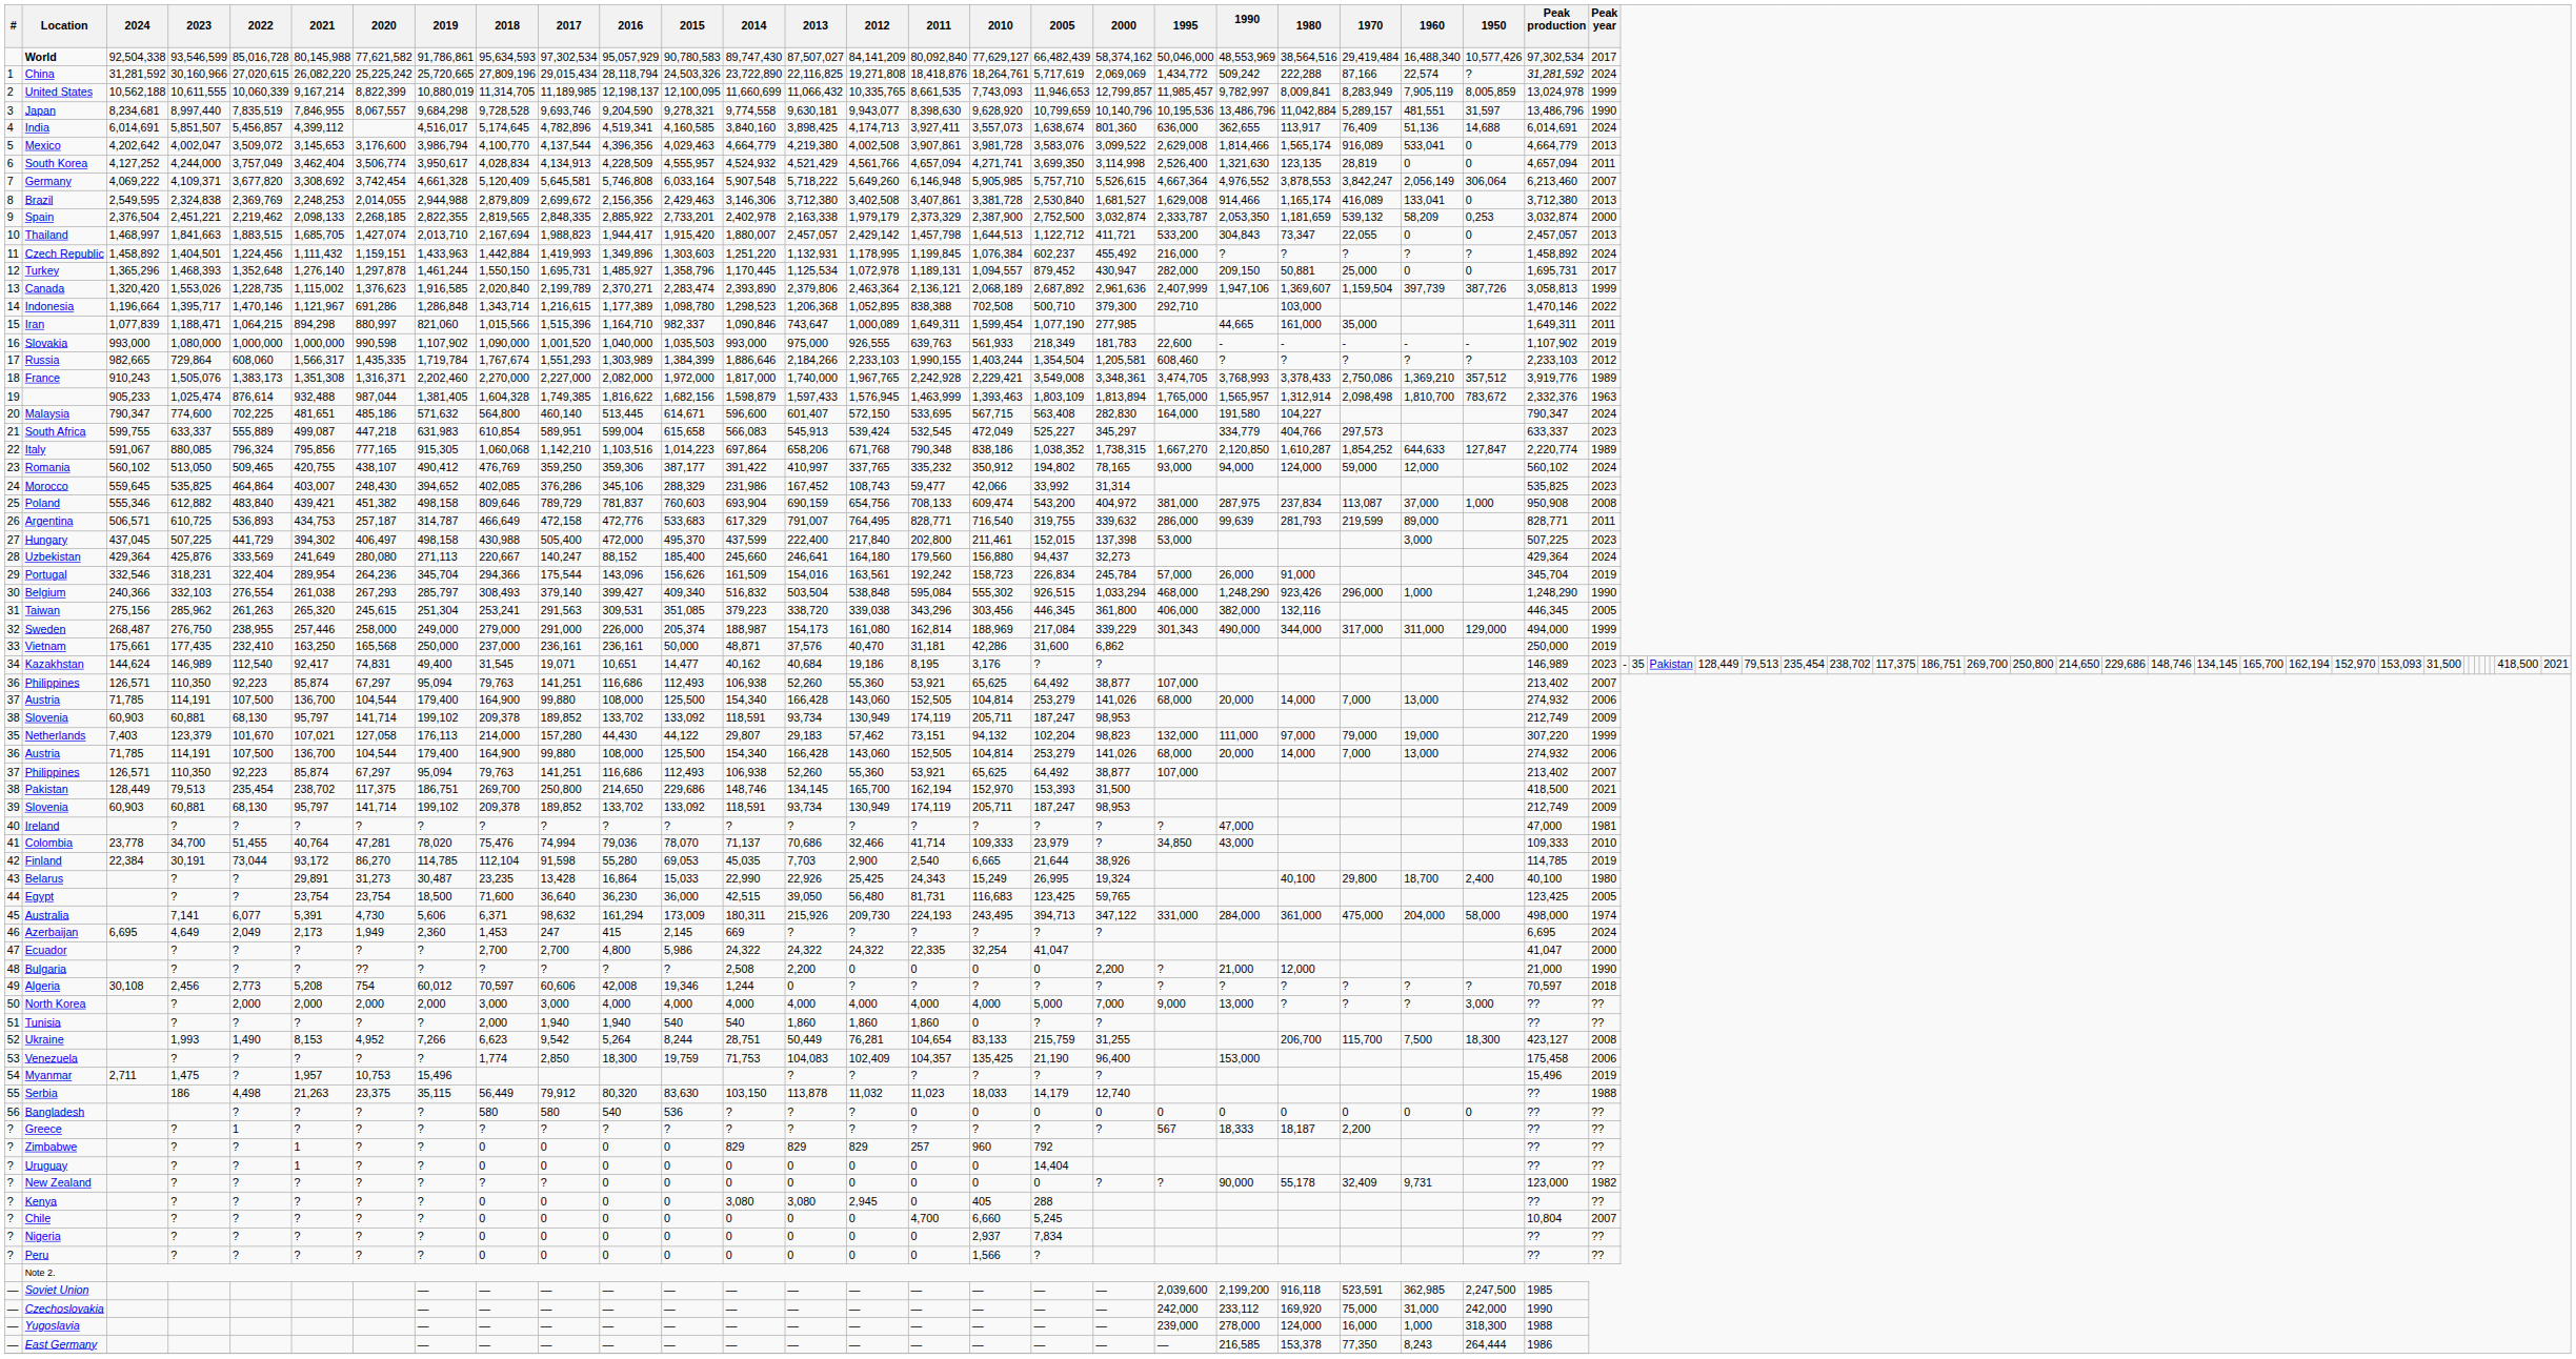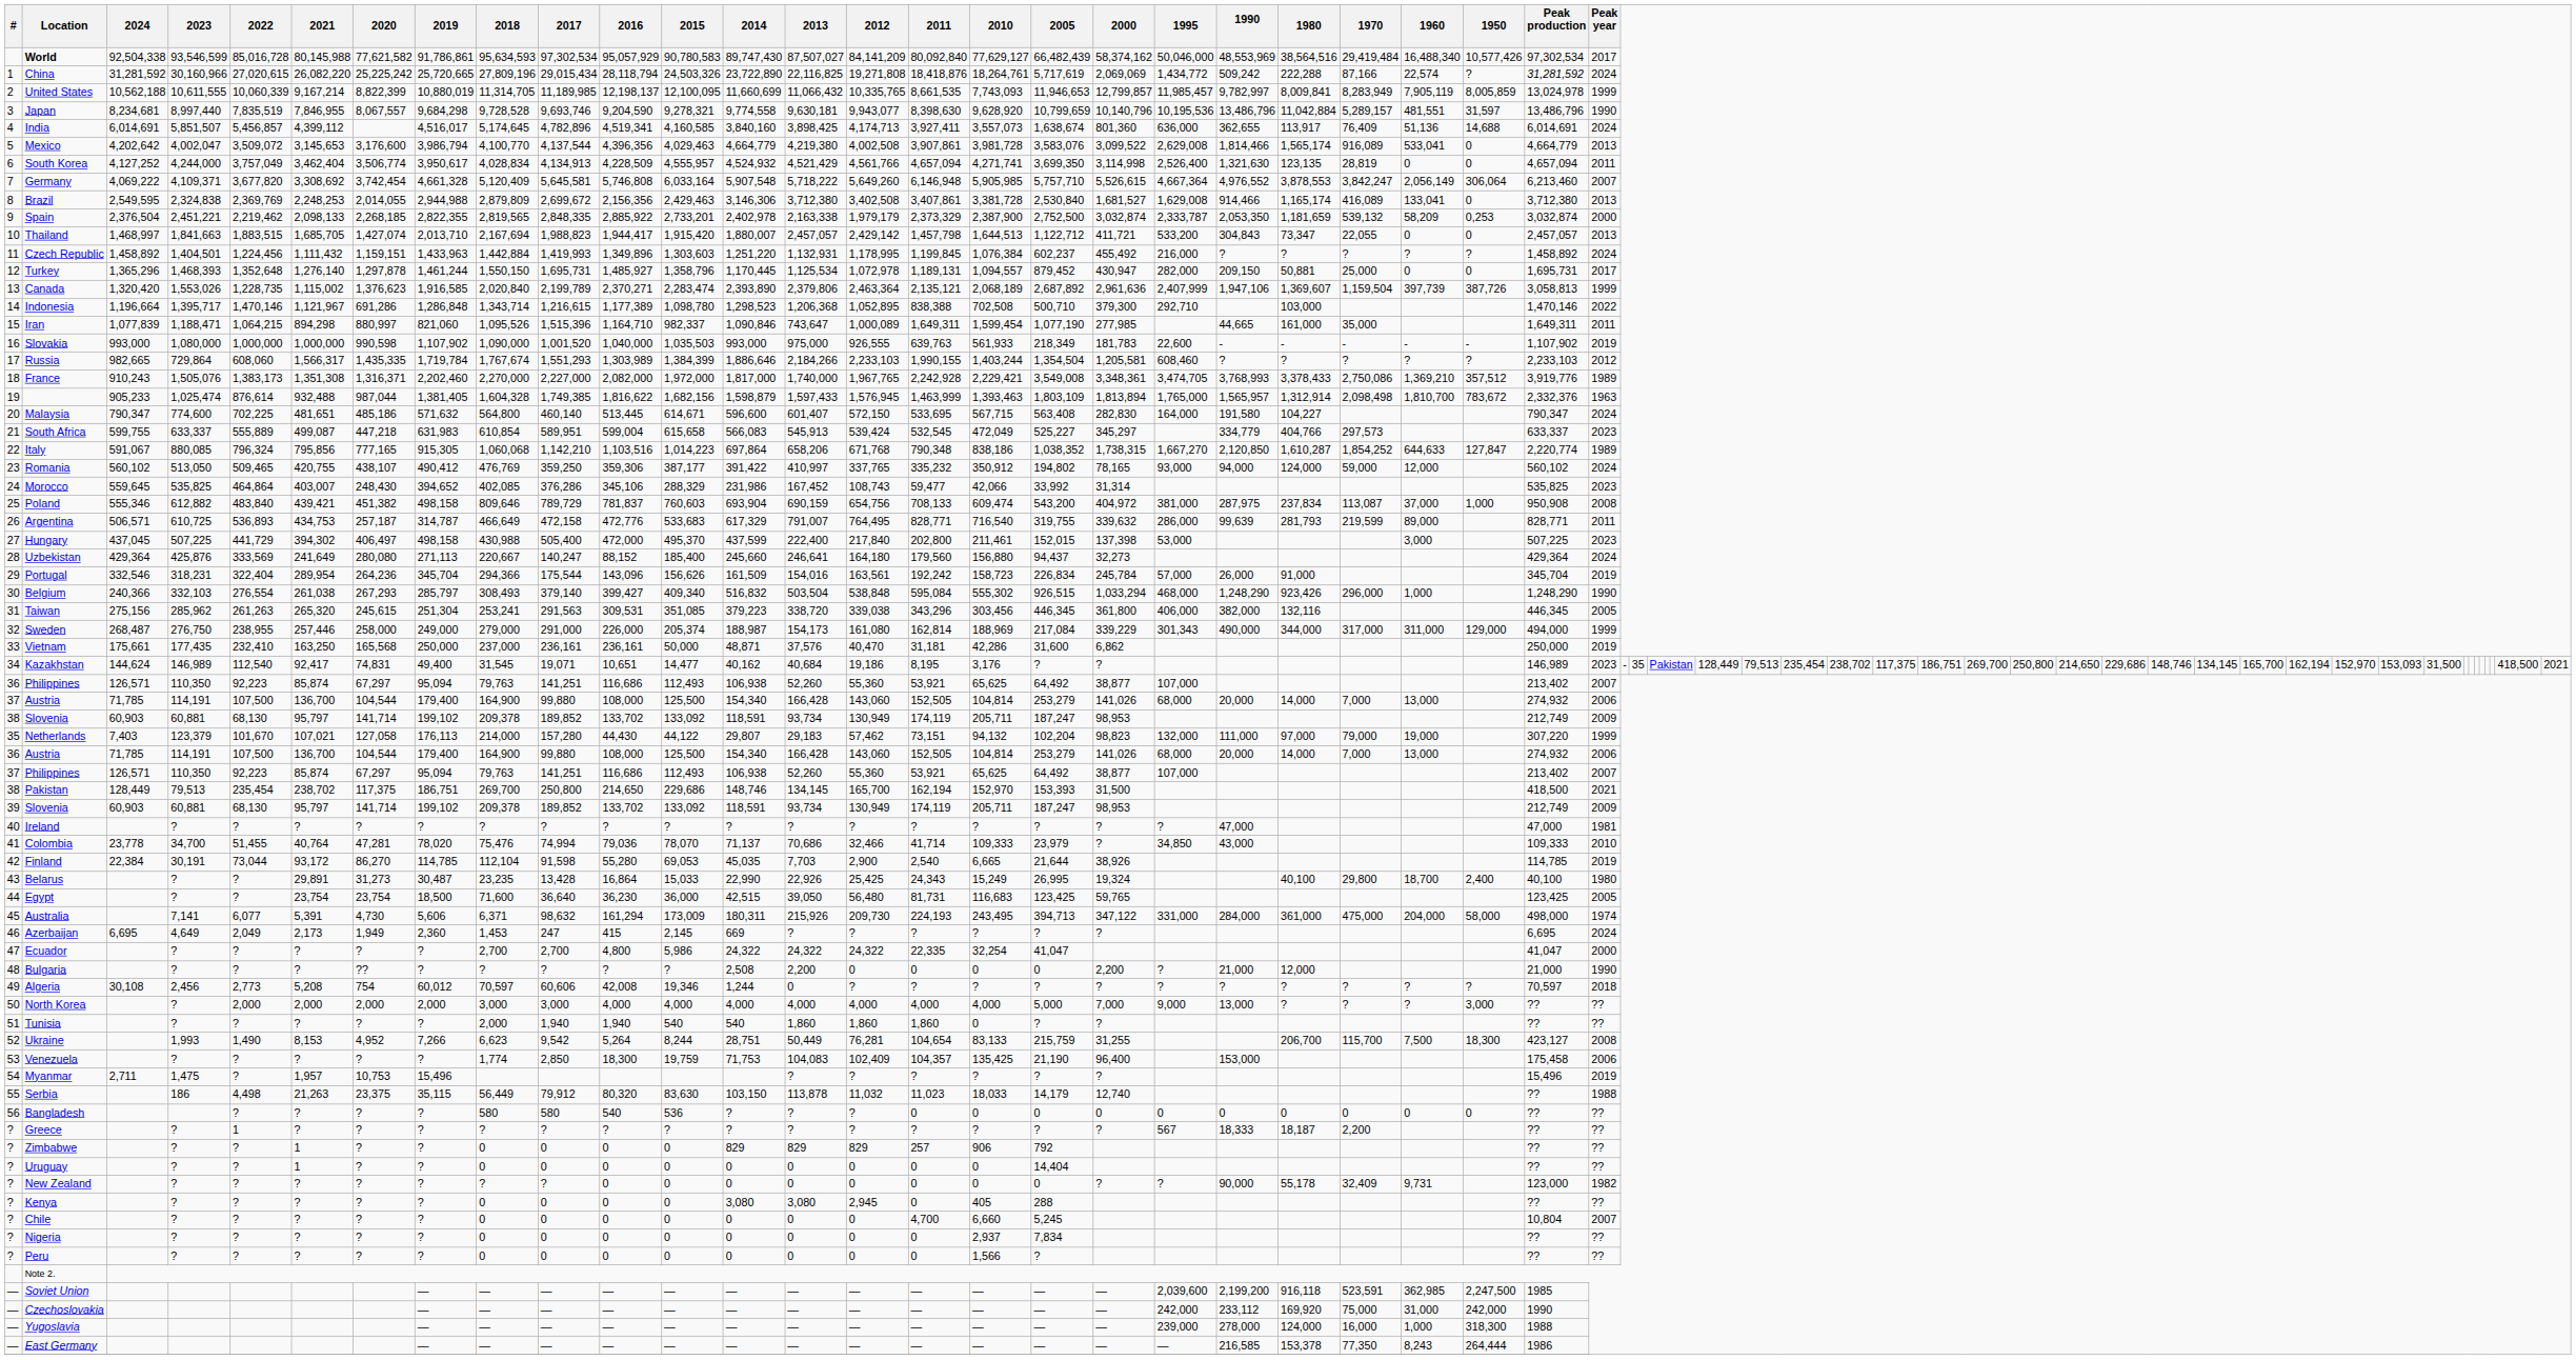Canada | 2011: 2,136,121 -> 2,135,121
Iran | 2018: 1,015,566 -> 1,095,526
Zimbabwe | 2010: 960 -> 906
